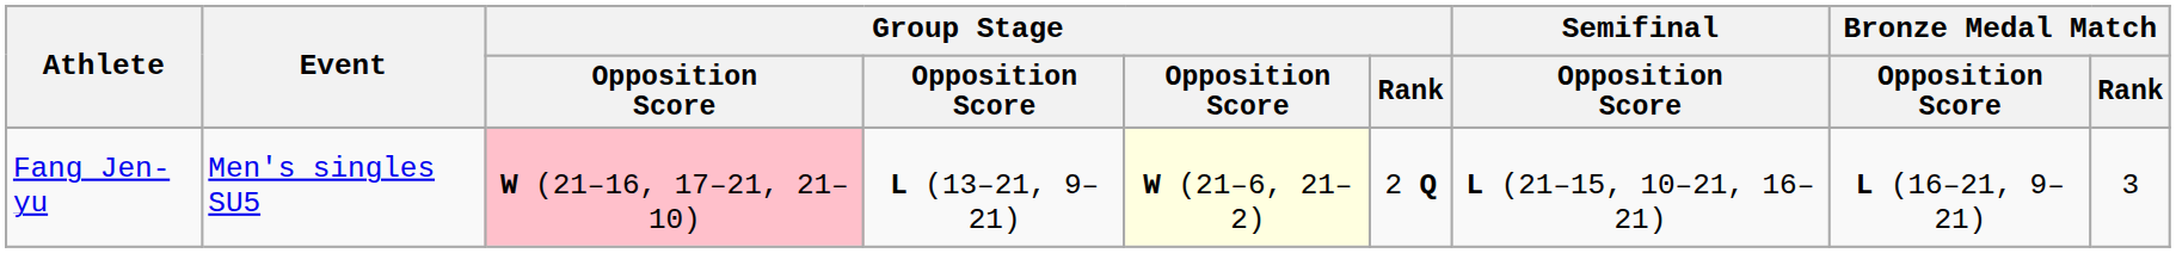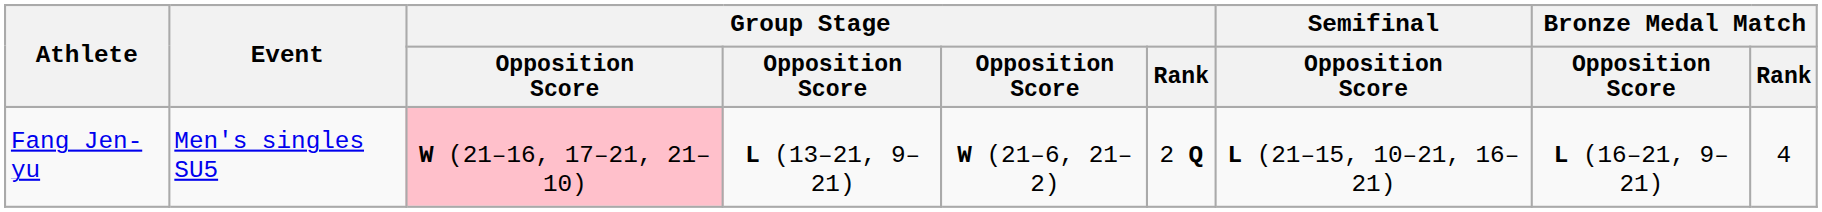Fang Jen-yu | column 5: lightyellow background -> no background
Fang Jen-yu | Bronze Medal Match / Rank: 3 -> 4
